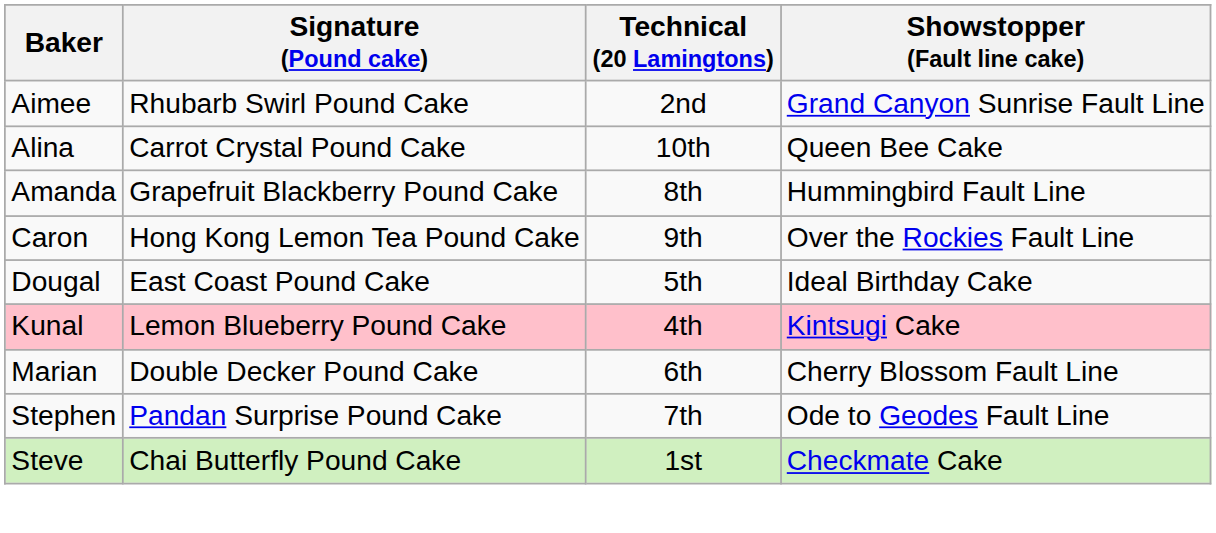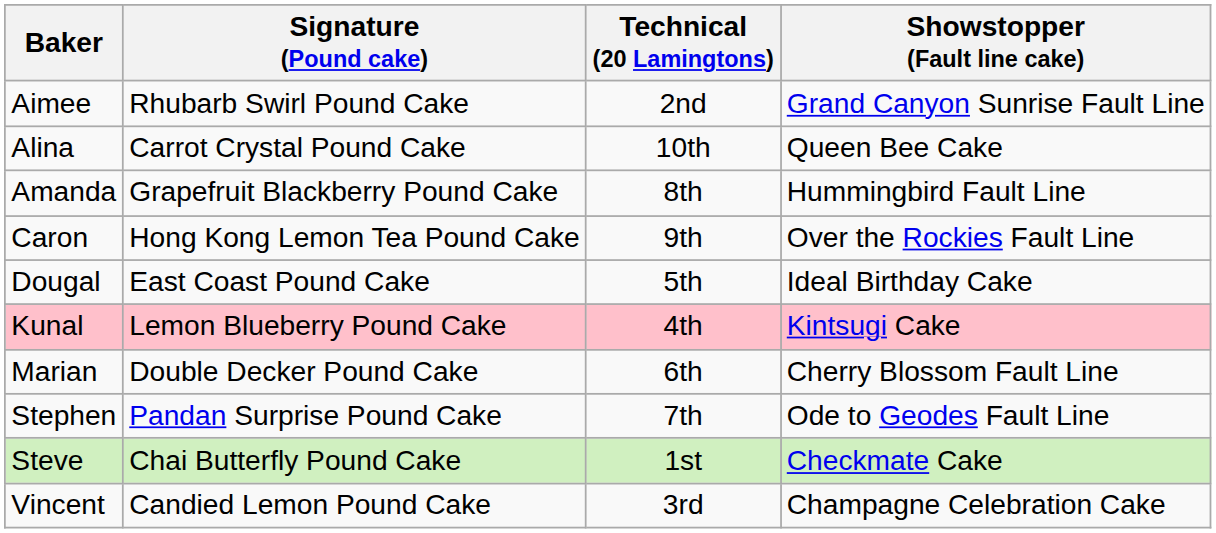+ row: Vincent | Candied Lemon Pound Cake | 3rd | Champagne Celebration Cake
